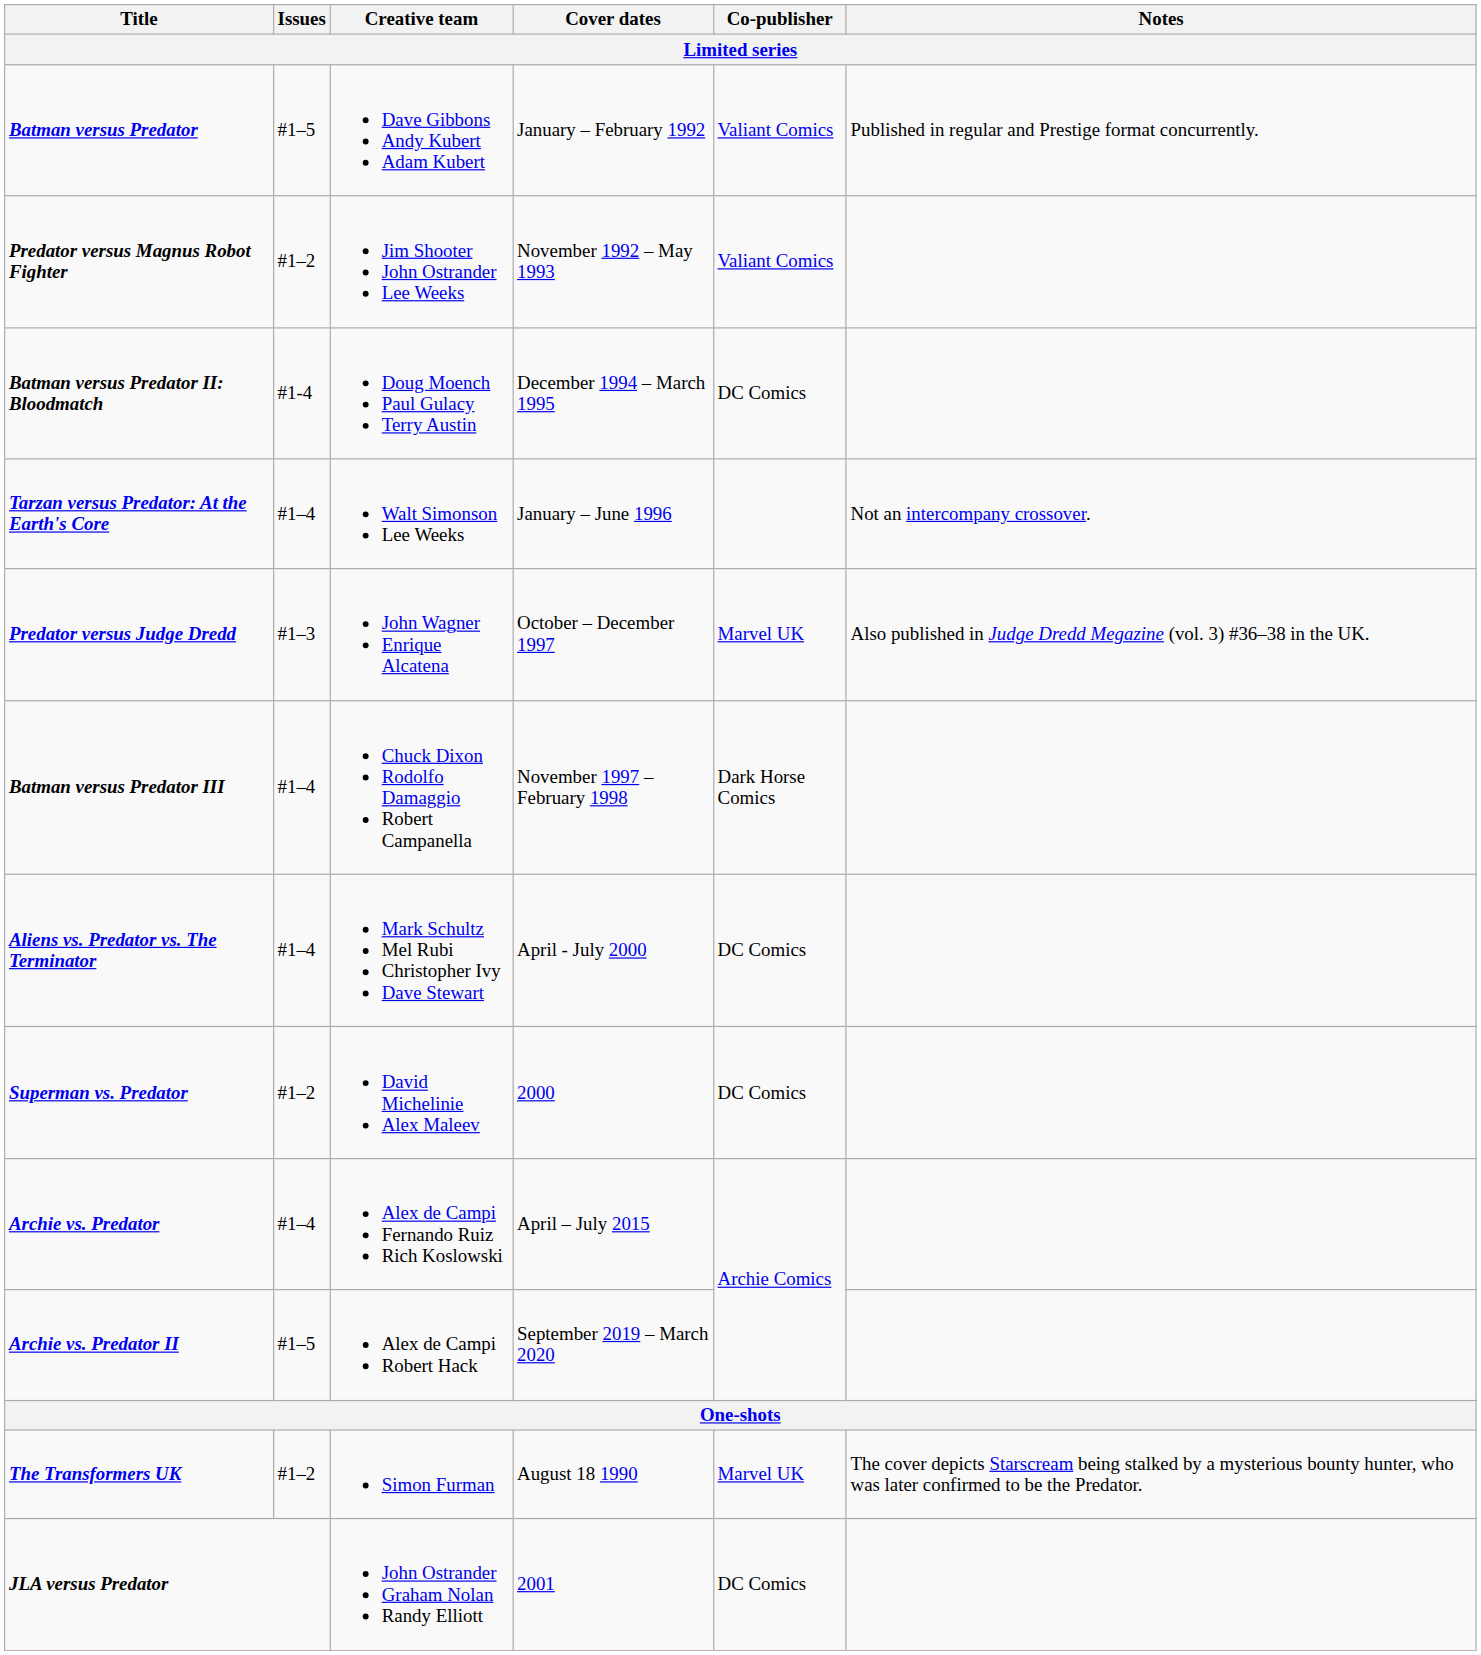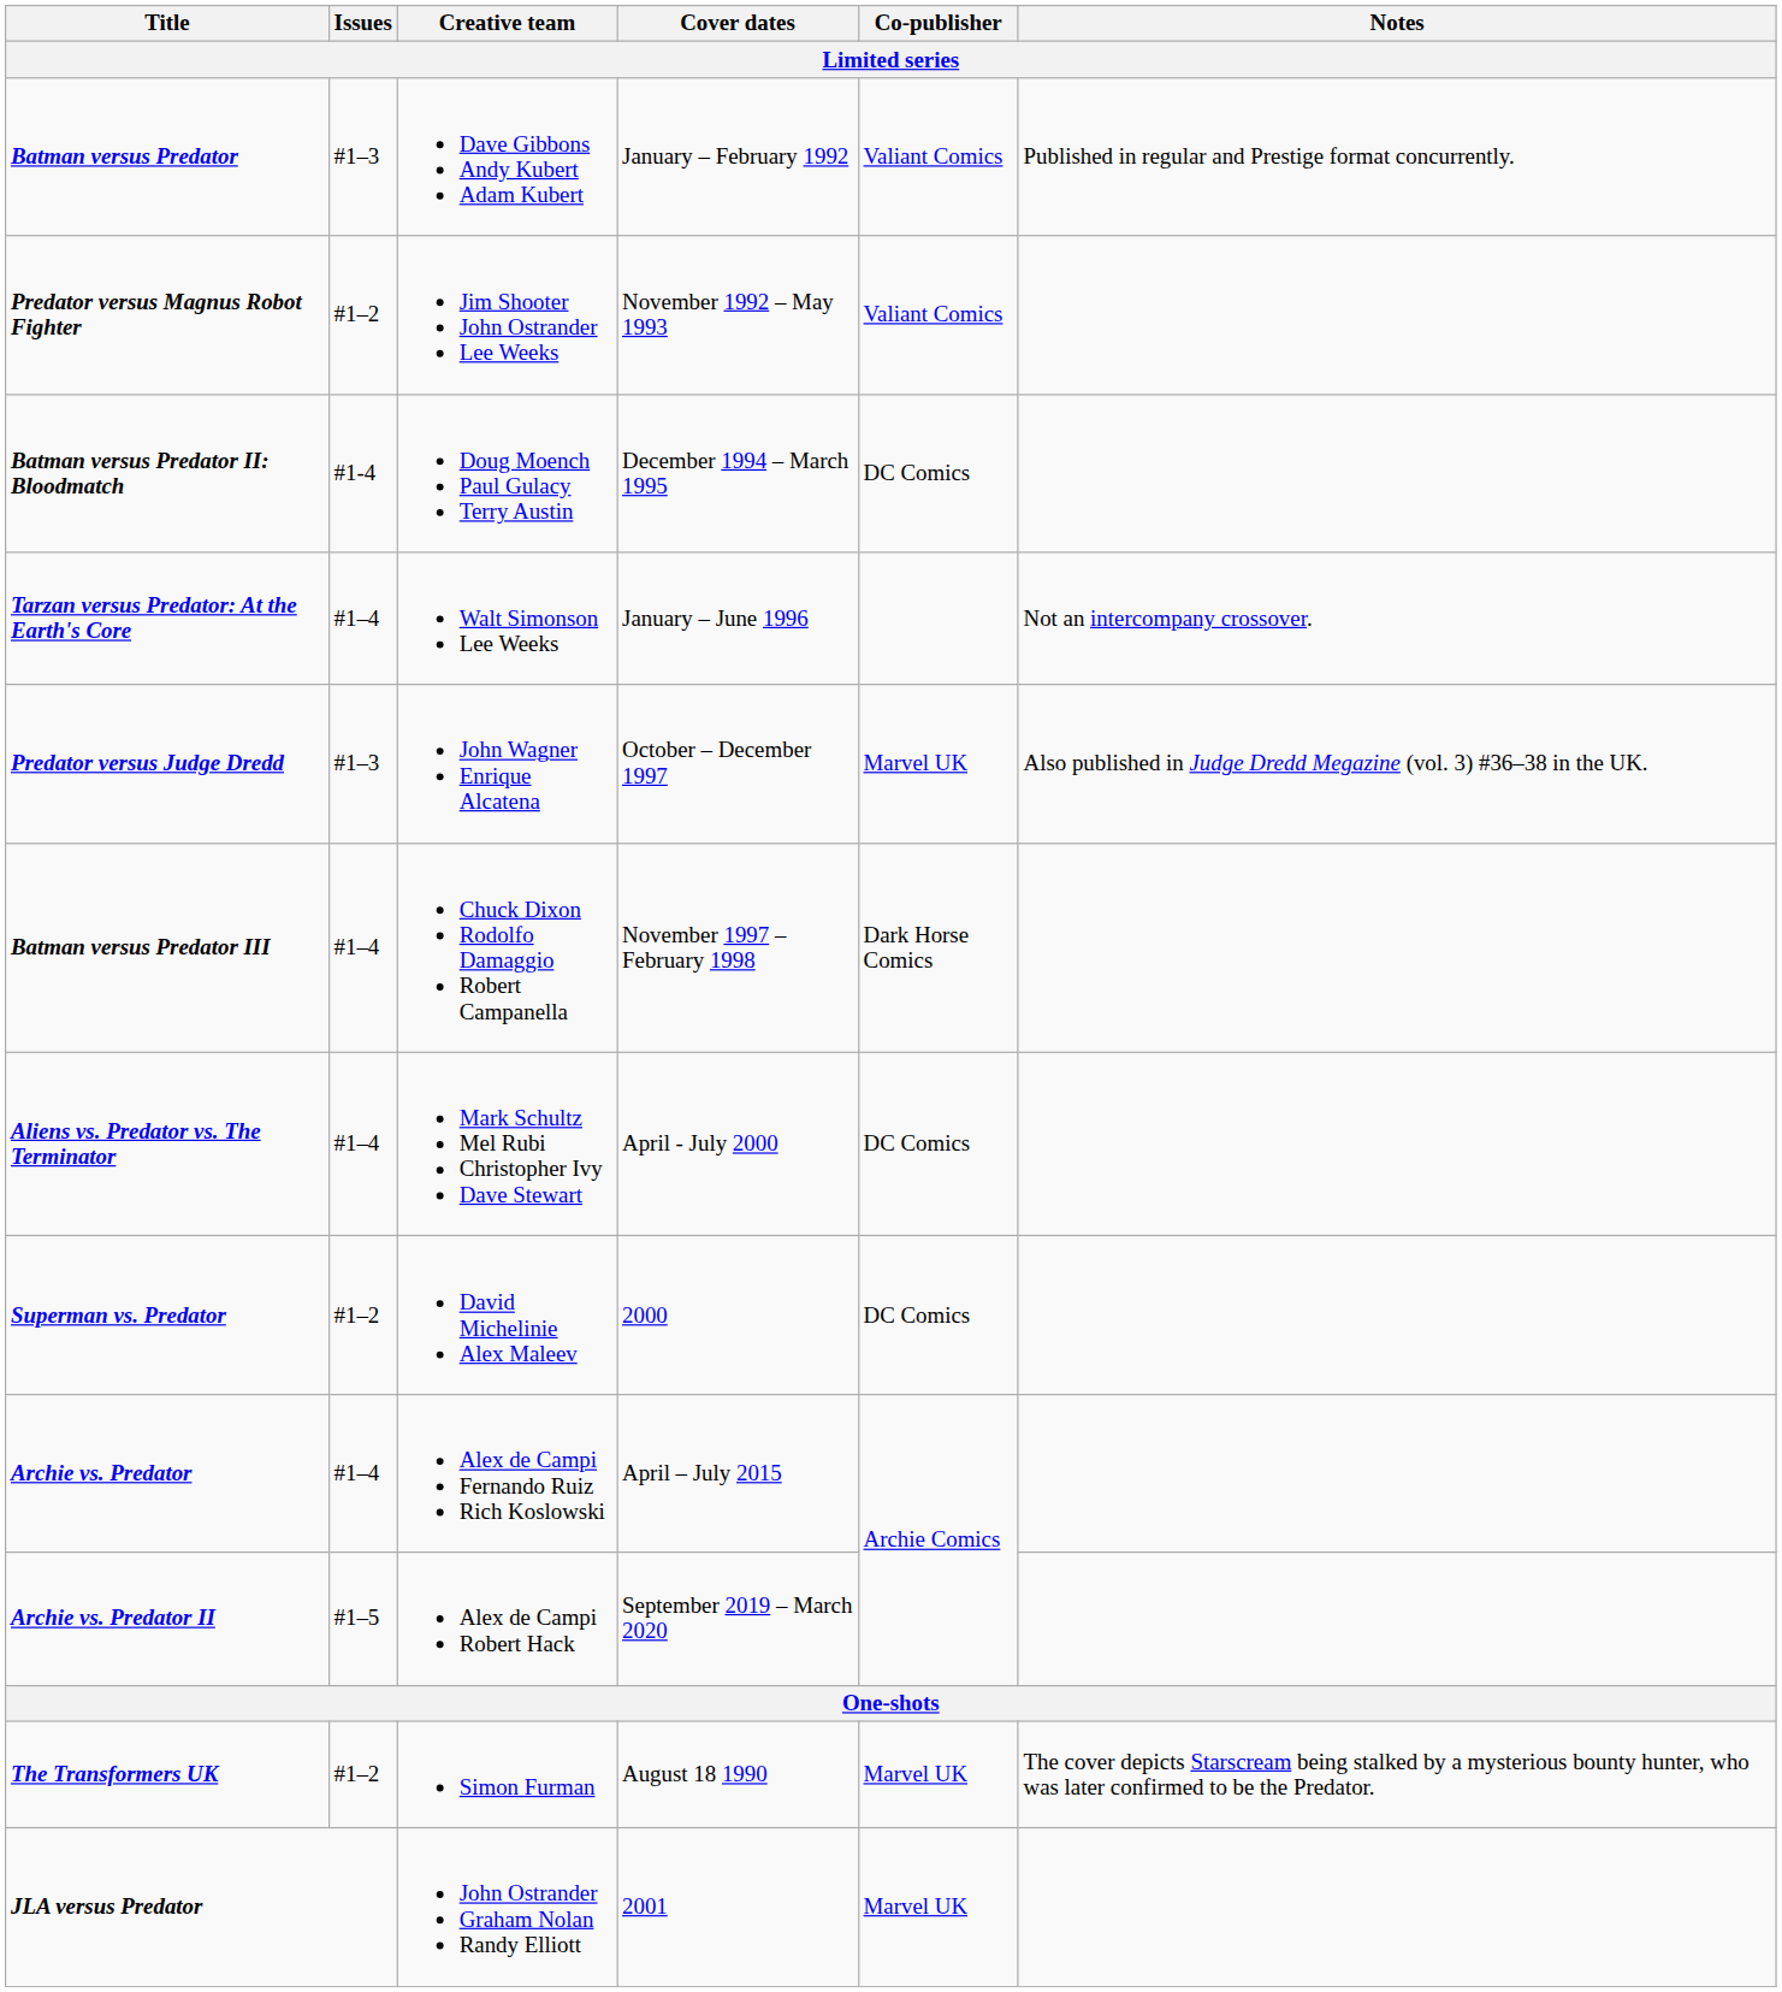Batman versus Predator | Issues: #1–5 -> #1–3
JLA versus Predator | Co-publisher: DC Comics -> Marvel UK
